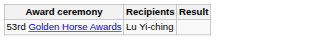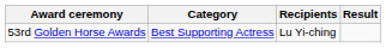+ column: Category | Best Supporting Actress
